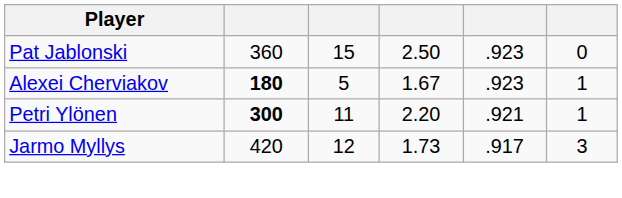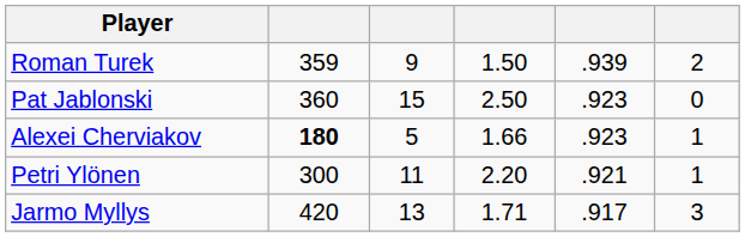+ row: Roman Turek | 359 | 9 | 1.50 | .939 | 2
Alexei Cherviakov | column 4: 1.67 -> 1.66
Petri Ylönen | column 2: bold -> normal
Jarmo Myllys | column 3: 12 -> 13
Jarmo Myllys | column 4: 1.73 -> 1.71
